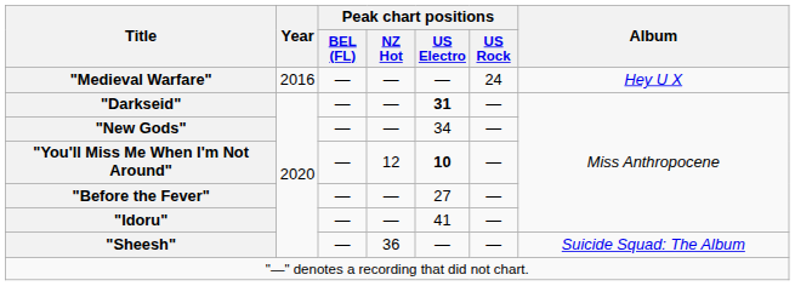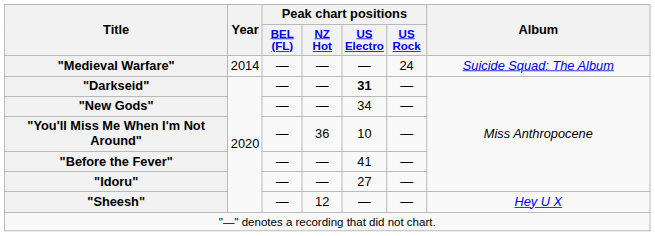"Medieval Warfare" | Year: 2016 -> 2014
"Medieval Warfare" | Album: Hey U X -> Suicide Squad: The Album
"You'll Miss Me When I'm Not Around" | Peak chart positions / NZ Hot: 12 -> 36
"You'll Miss Me When I'm Not Around" | Peak chart positions / US Electro: bold -> normal
"Before the Fever" | Peak chart positions / US Electro: 27 -> 41
"Idoru" | Peak chart positions / US Electro: 41 -> 27
"Sheesh" | Peak chart positions / NZ Hot: 36 -> 12
"Sheesh" | Album: Suicide Squad: The Album -> Hey U X
